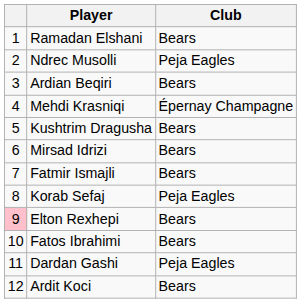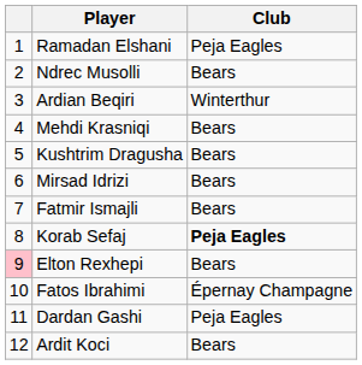Ramadan Elshani | Club: Bears -> Peja Eagles
Ndrec Musolli | Club: Peja Eagles -> Bears
Ardian Beqiri | Club: Bears -> Winterthur
Mehdi Krasniqi | Club: Épernay Champagne -> Bears
Korab Sefaj | Club: normal -> bold
Fatos Ibrahimi | Club: Bears -> Épernay Champagne
